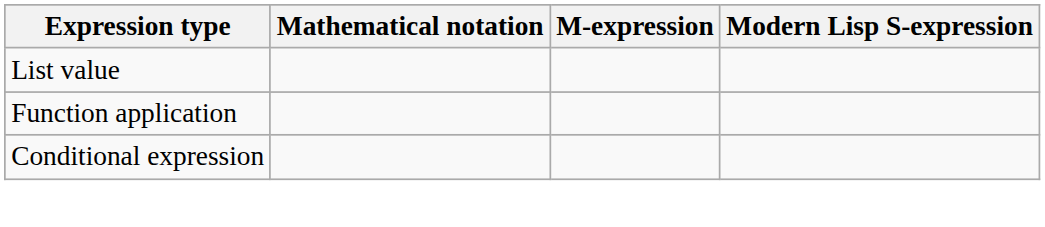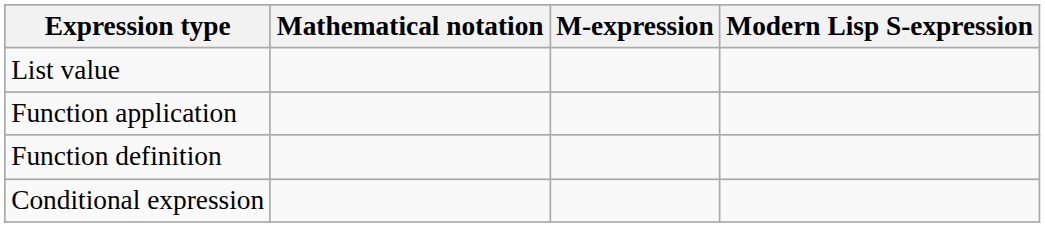+ row: Function definition
